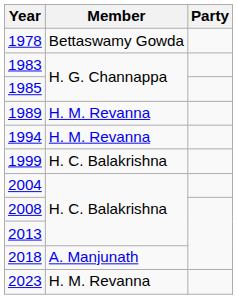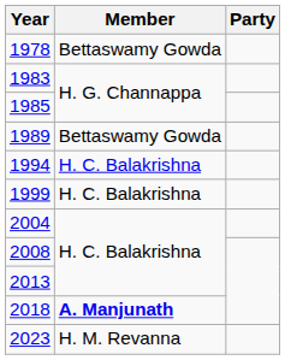1989 | Member: H. M. Revanna -> Bettaswamy Gowda
1994 | Member: H. M. Revanna -> H. C. Balakrishna
2018 | Member: normal -> bold
